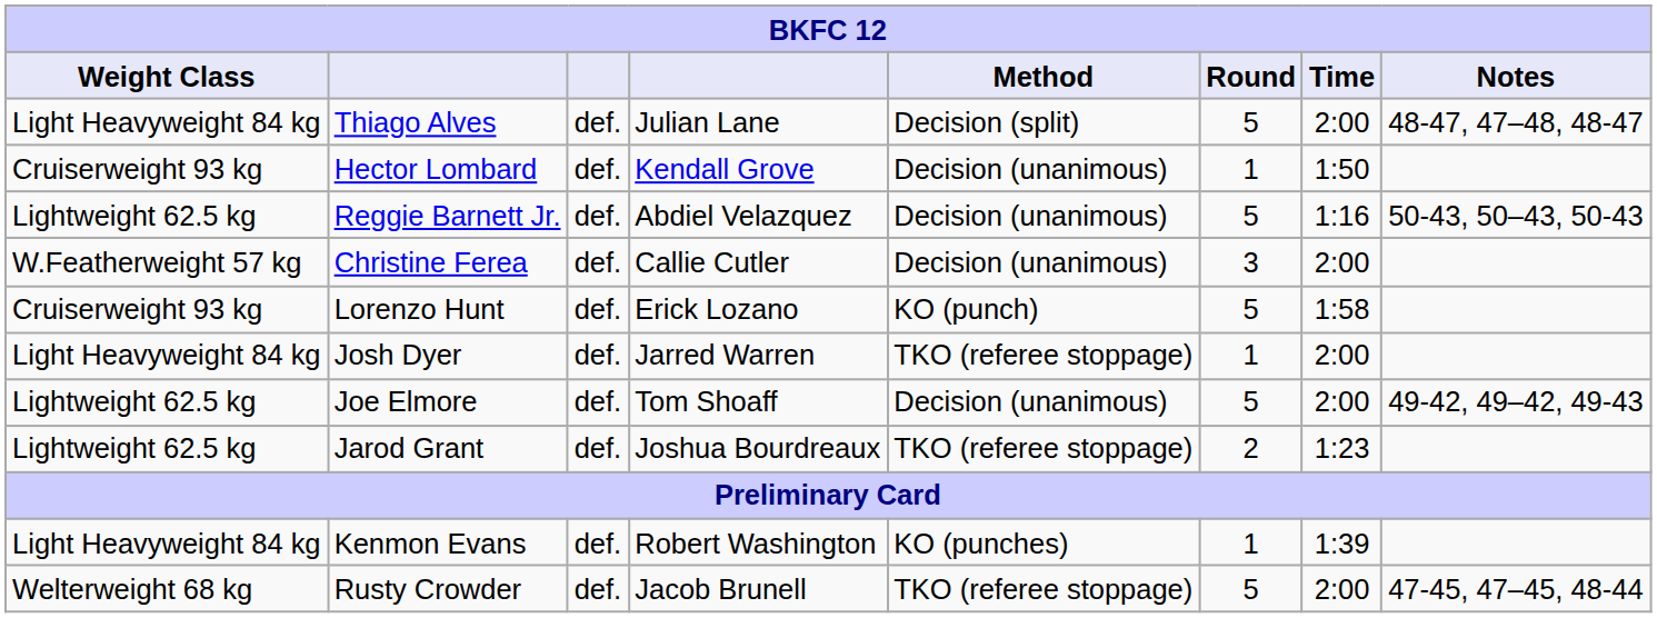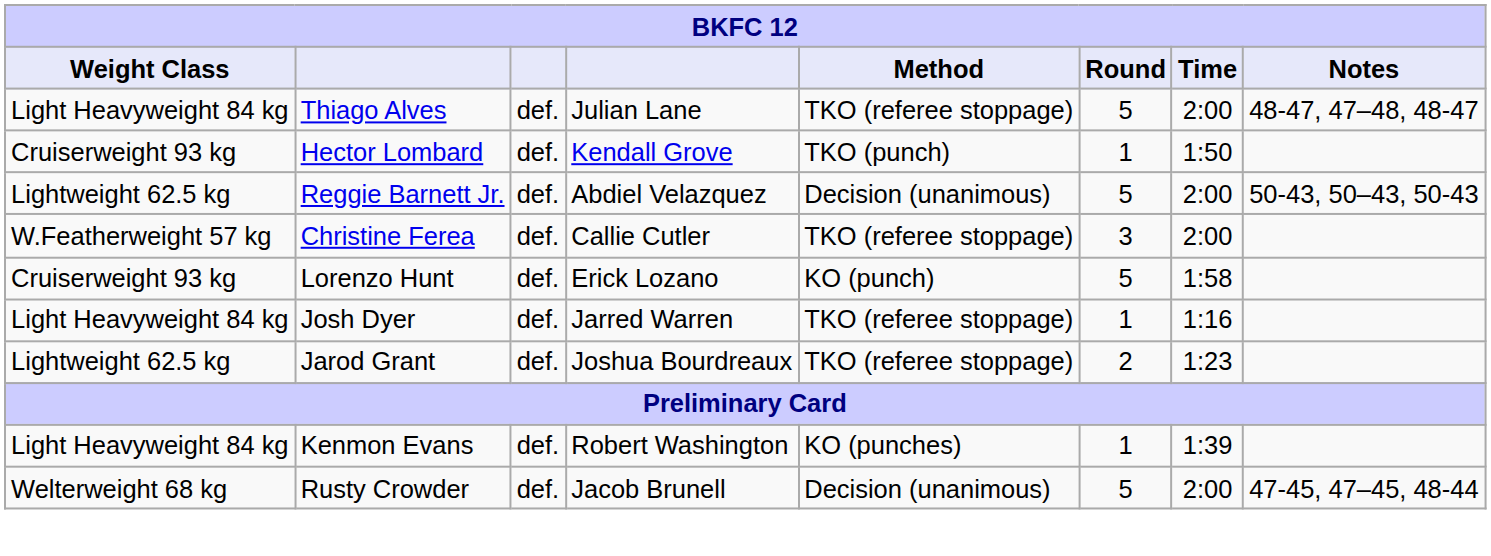Thiago Alves | Method: Decision (split) -> TKO (referee stoppage)
Hector Lombard | Method: Decision (unanimous) -> TKO (punch)
Reggie Barnett Jr. | Time: 1:16 -> 2:00
Christine Ferea | Method: Decision (unanimous) -> TKO (referee stoppage)
Josh Dyer | Time: 2:00 -> 1:16
- row: Lightweight 62.5 kg | Joe Elmore | def. | Tom Shoaff | Decision (unanimous) | 5 | 2:00 | 49-42, 49–42, 49-43
Rusty Crowder | Method: TKO (referee stoppage) -> Decision (unanimous)
